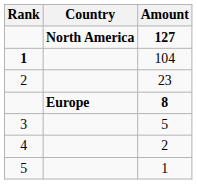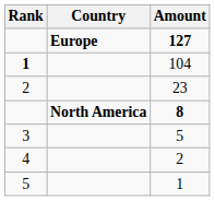127 | Country: North America -> Europe
8 | Country: Europe -> North America
